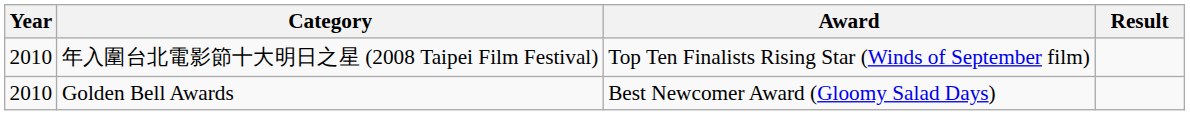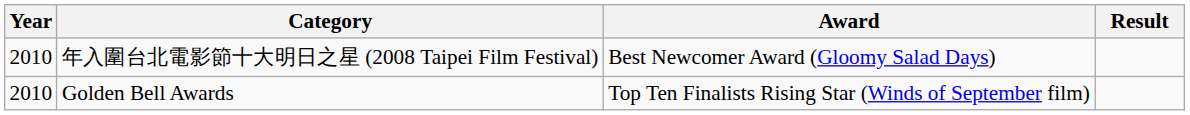年入圍台北電影節十大明日之星 (2008 Taipei Film Festival) | Award: Top Ten Finalists Rising Star (Winds of September film) -> Best Newcomer Award (Gloomy Salad Days)
Golden Bell Awards | Award: Best Newcomer Award (Gloomy Salad Days) -> Top Ten Finalists Rising Star (Winds of September film)
